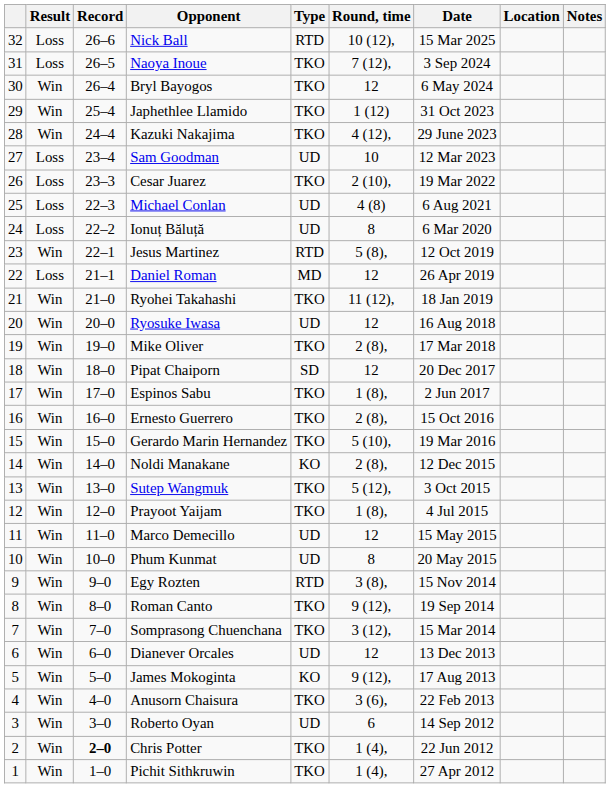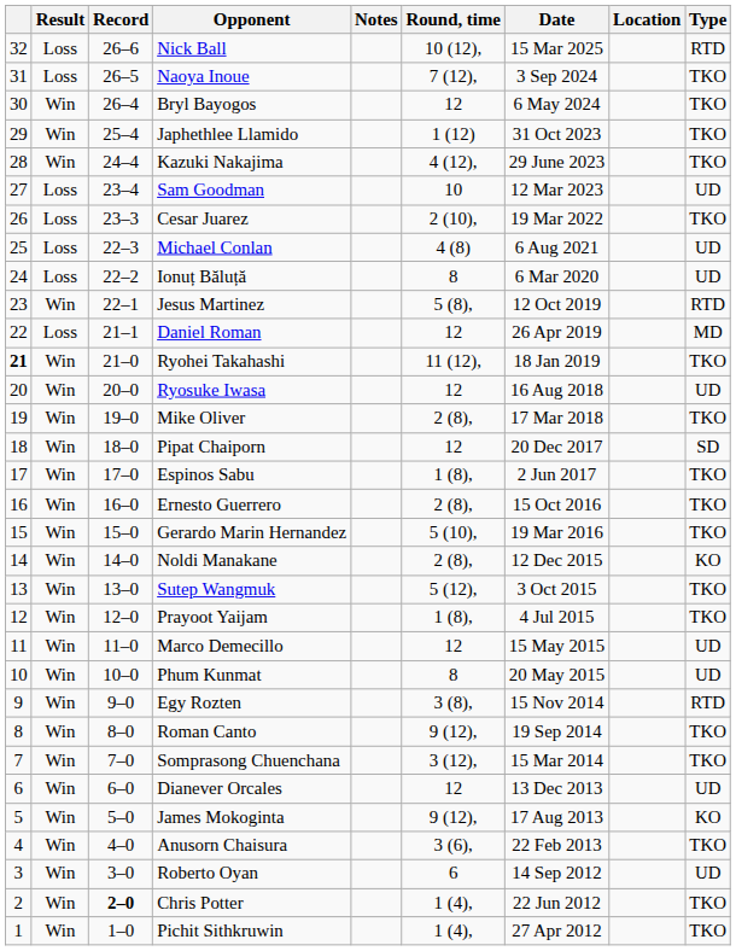columns swapped: Type <-> Notes
Ryohei Takahashi | column 1: normal -> bold
